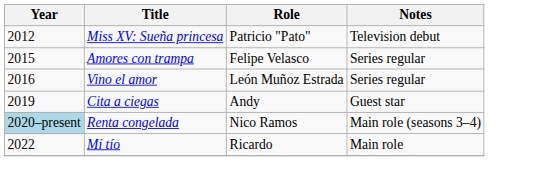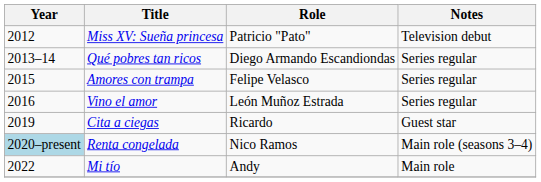+ row: 2013–14 | Qué pobres tan ricos | Diego Armando Escandiondas | Series regular
Cita a ciegas | Role: Andy -> Ricardo
Mi tío | Role: Ricardo -> Andy
